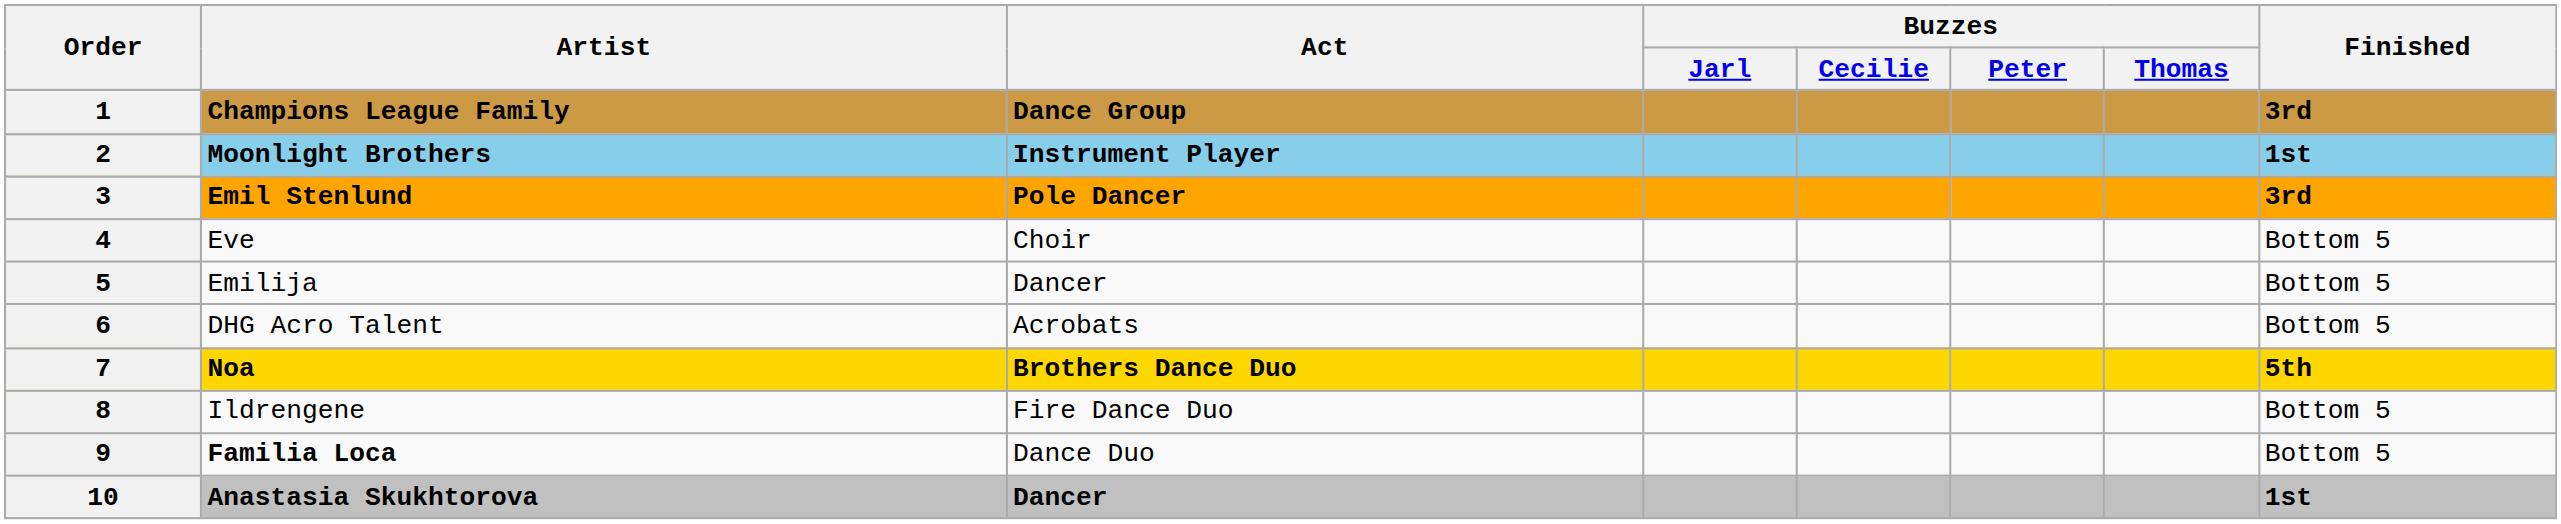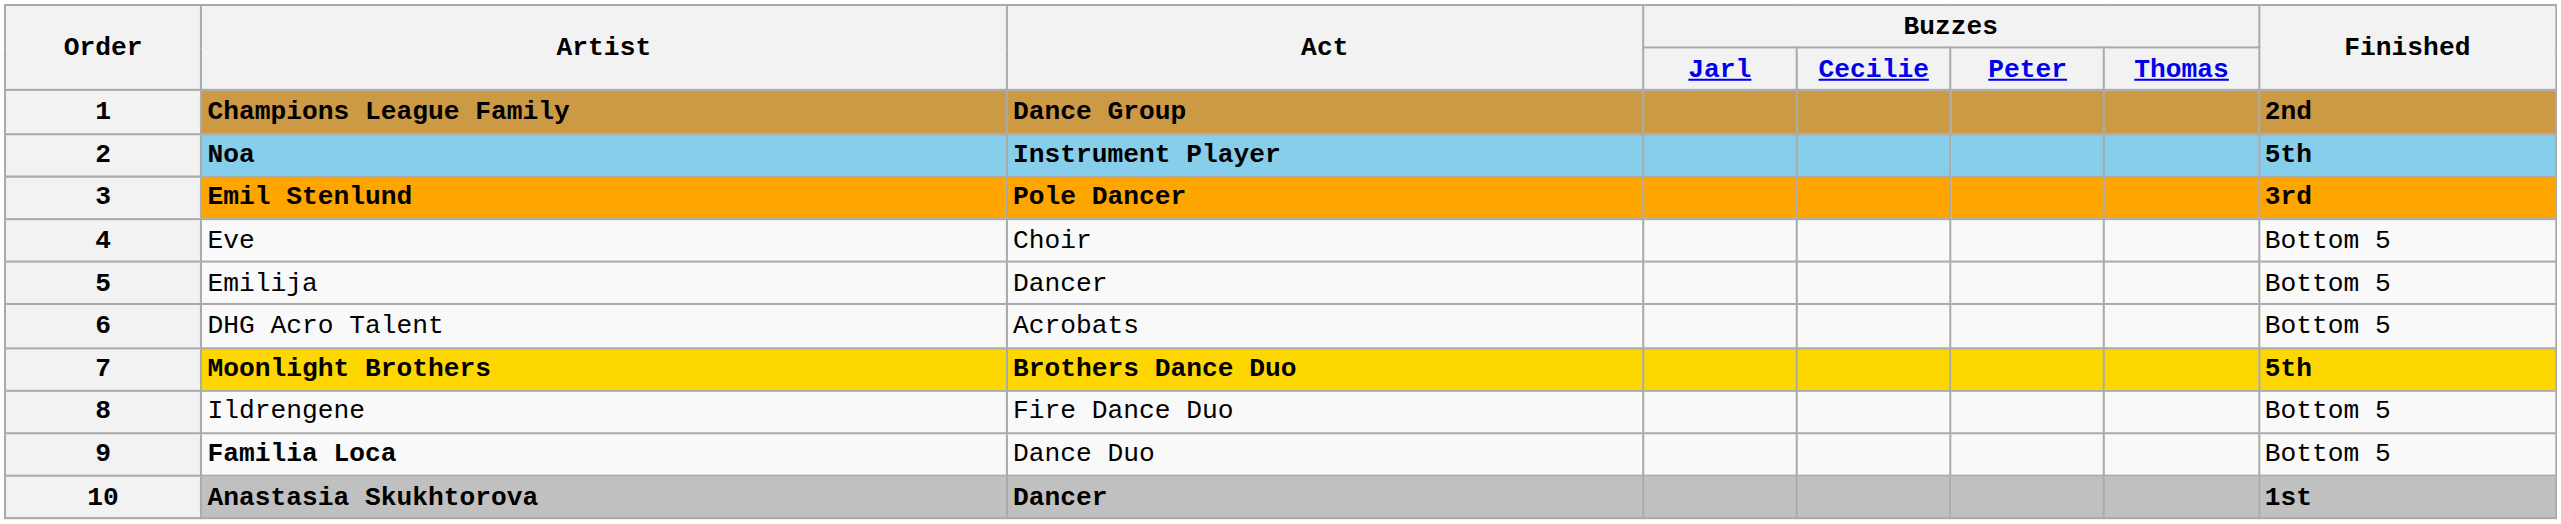1 | Finished: 3rd -> 2nd
2 | Artist: Moonlight Brothers -> Noa
2 | Finished: 1st -> 5th
7 | Artist: Noa -> Moonlight Brothers
